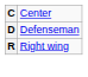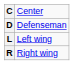+ row: L | Left wing
